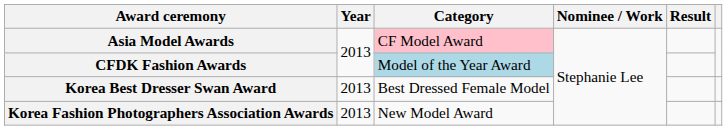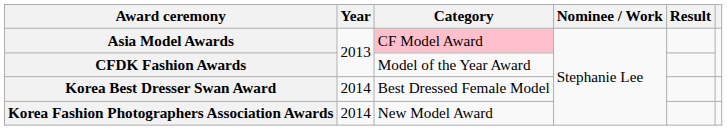CFDK Fashion Awards | Category: lightblue background -> no background
Korea Best Dresser Swan Award | Year: 2013 -> 2014
Korea Fashion Photographers Association Awards | Year: 2013 -> 2014
